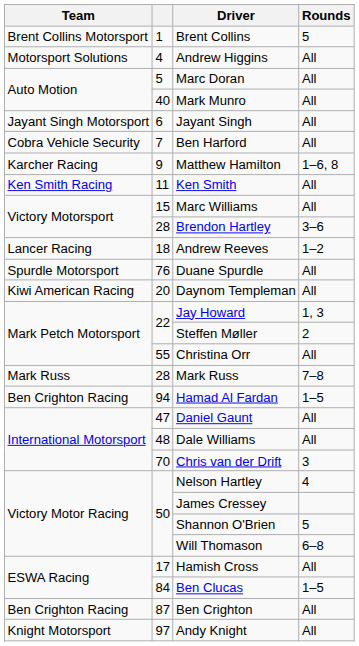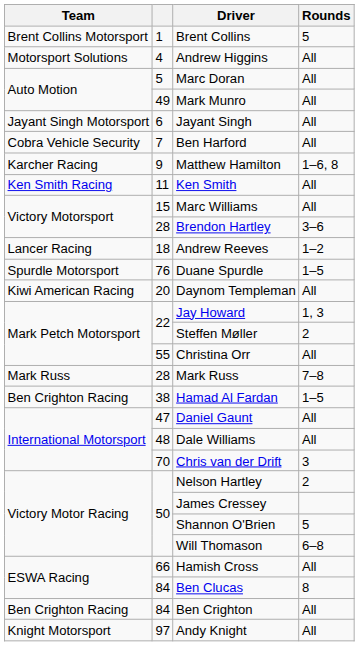Mark Munro | column 2: 40 -> 49
Duane Spurdle | Rounds: All -> 1–5
Hamad Al Fardan | column 2: 94 -> 38
Nelson Hartley | Rounds: 4 -> 2
Hamish Cross | column 2: 17 -> 66
Ben Clucas | Rounds: 1–5 -> 8
Ben Crighton | column 2: 87 -> 84
